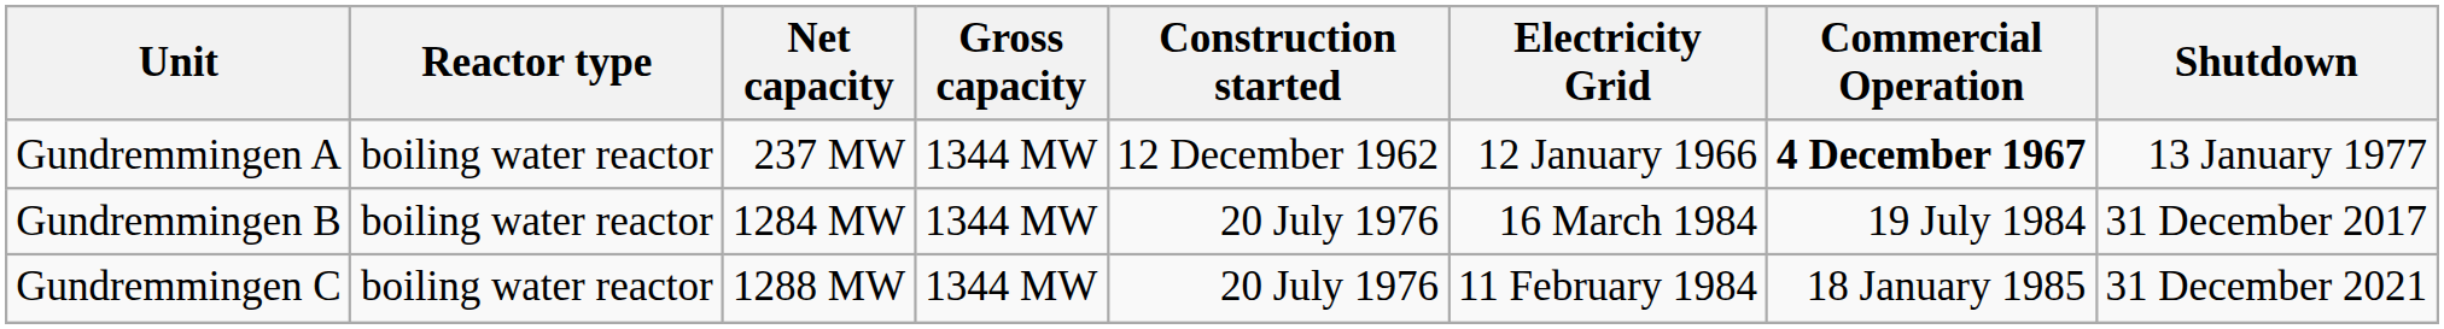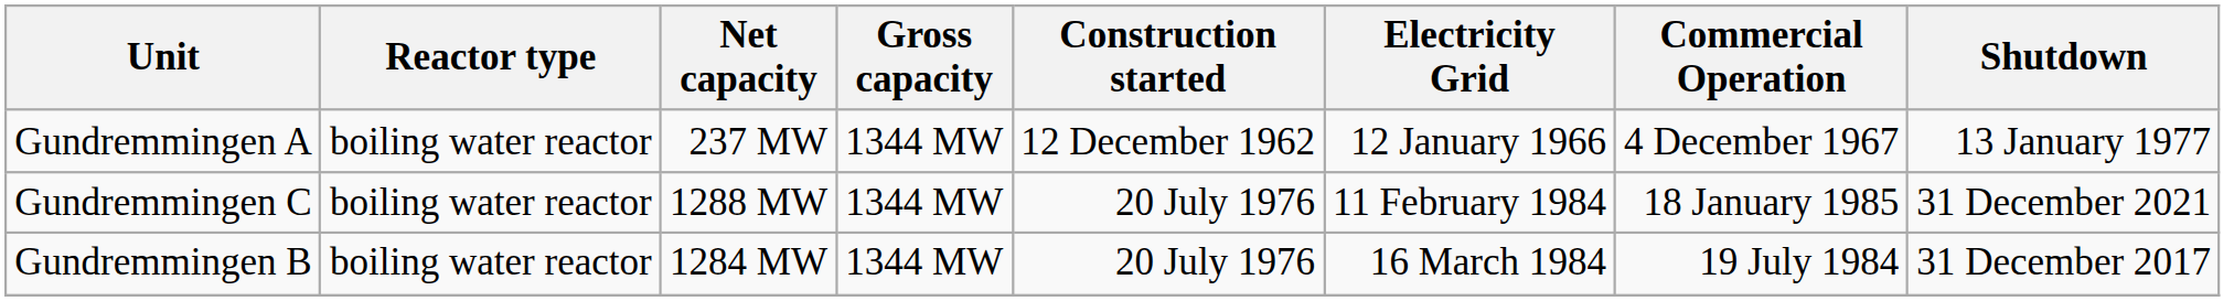Gundremmingen A | Commercial Operation: bold -> normal
rows swapped: Gundremmingen B <-> Gundremmingen C
